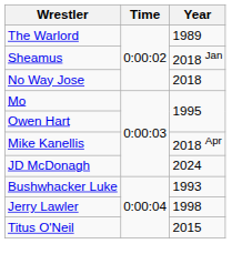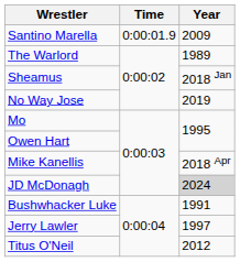+ row: Santino Marella | 0:00:01.9 | 2009
No Way Jose | Year: 2018 -> 2019
JD McDonagh | Year: no background -> lightgrey background
Bushwhacker Luke | Year: 1993 -> 1991
Jerry Lawler | Year: 1998 -> 1997
Titus O'Neil | Year: 2015 -> 2012
